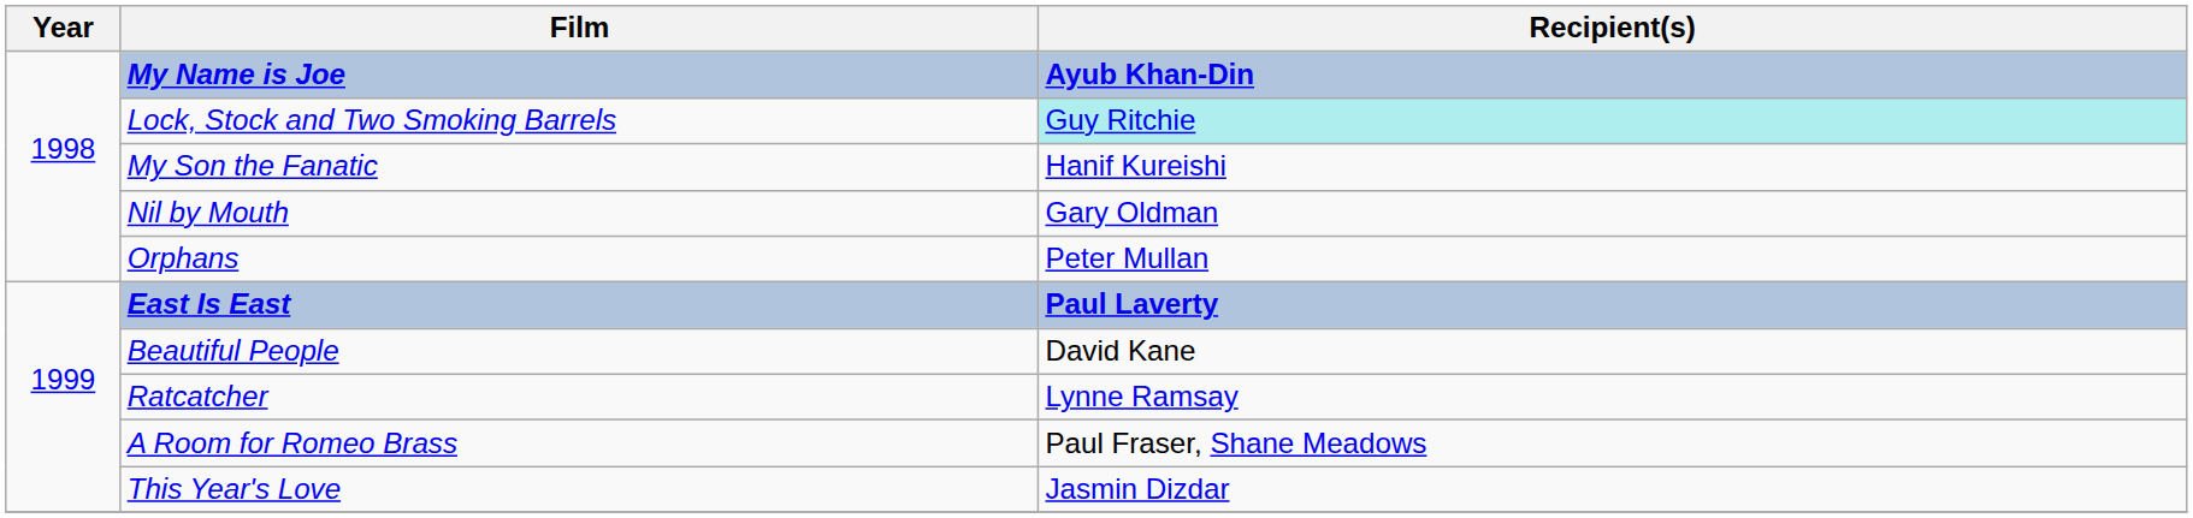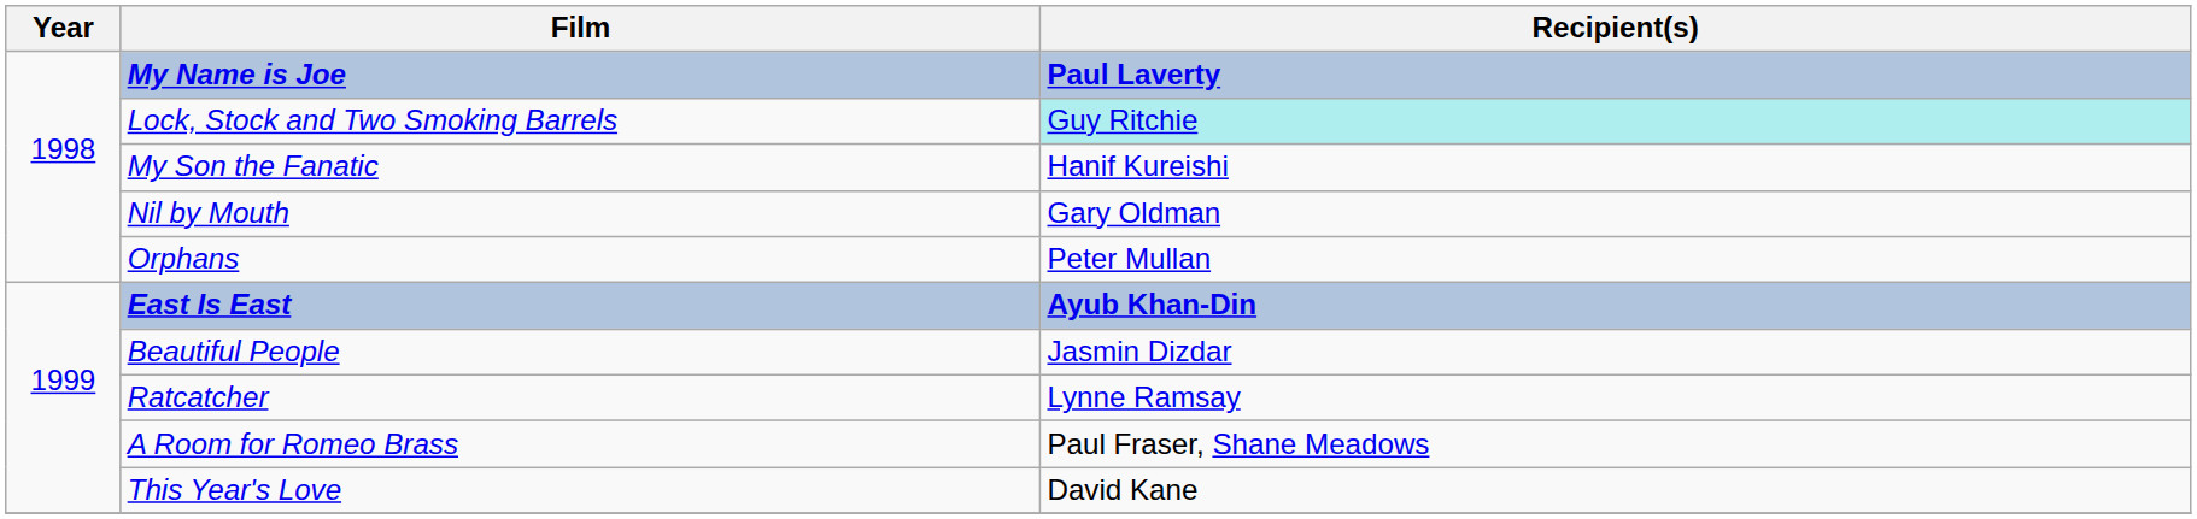My Name is Joe | Recipient(s): Ayub Khan-Din -> Paul Laverty
East Is East | Recipient(s): Paul Laverty -> Ayub Khan-Din
Beautiful People | Recipient(s): David Kane -> Jasmin Dizdar
This Year's Love | Recipient(s): Jasmin Dizdar -> David Kane
